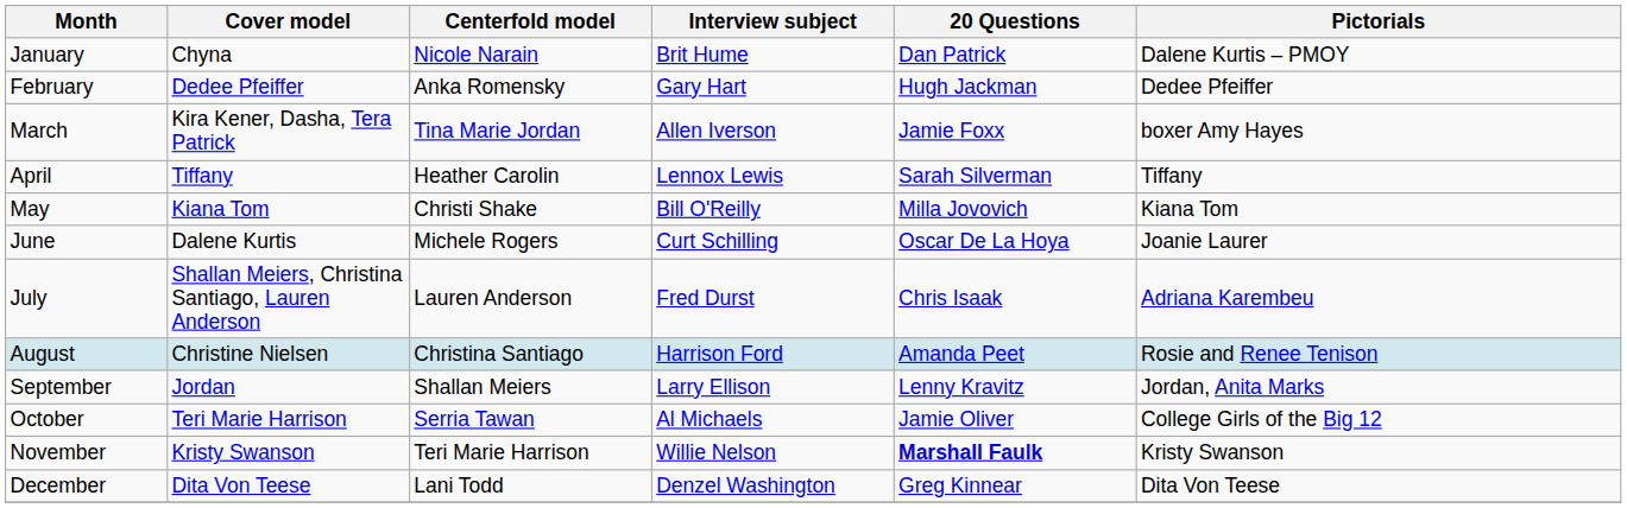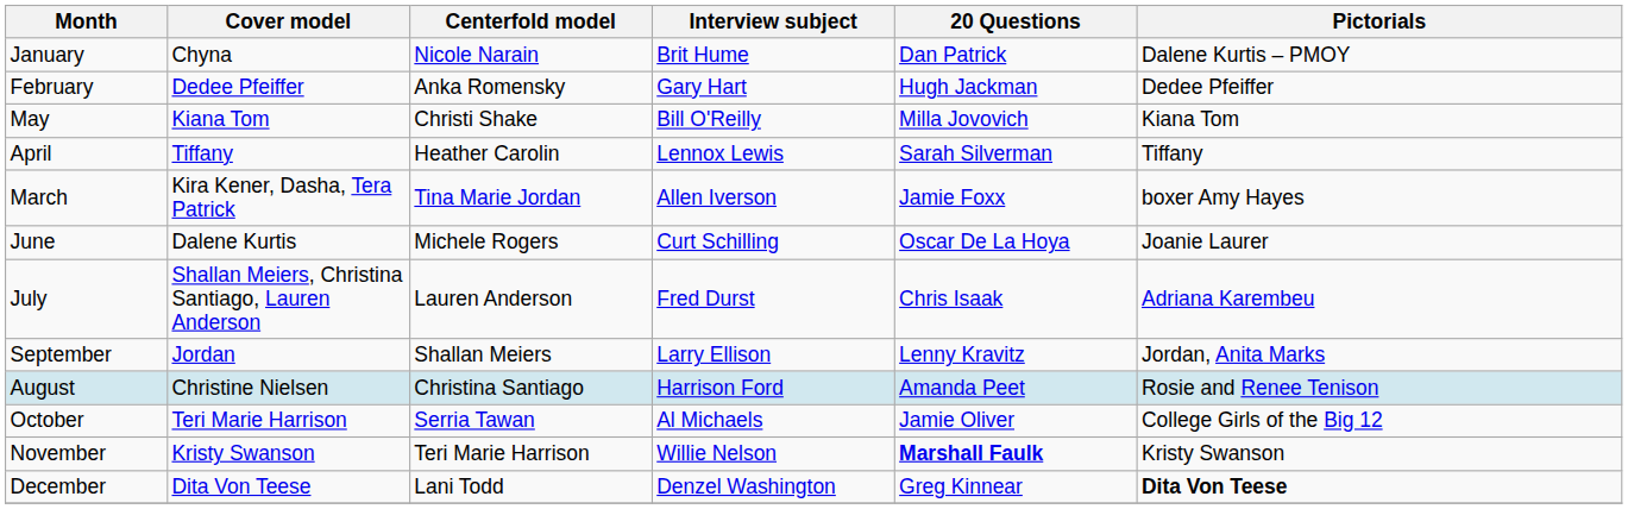rows swapped: March <-> May
rows swapped: August <-> September
December | Pictorials: normal -> bold
